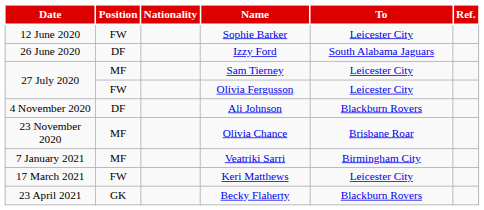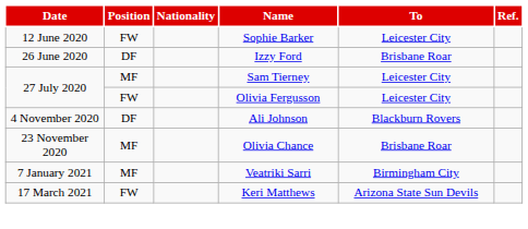Izzy Ford | To: South Alabama Jaguars -> Brisbane Roar
Keri Matthews | To: Leicester City -> Arizona State Sun Devils
- row: 23 April 2021 | GK | Becky Flaherty | Blackburn Rovers
